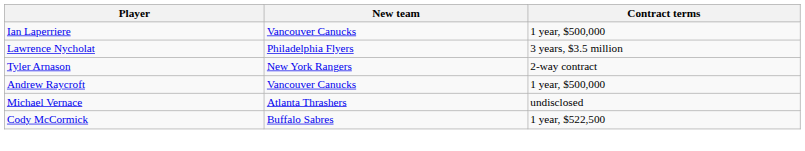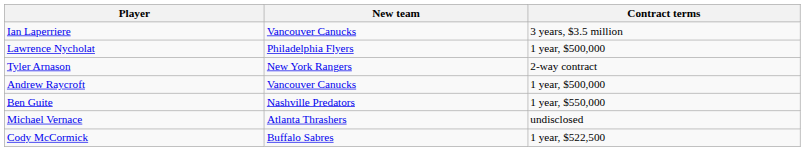Ian Laperriere | Contract terms: 1 year, $500,000 -> 3 years, $3.5 million
Lawrence Nycholat | Contract terms: 3 years, $3.5 million -> 1 year, $500,000
+ row: Ben Guite | Nashville Predators | 1 year, $550,000
